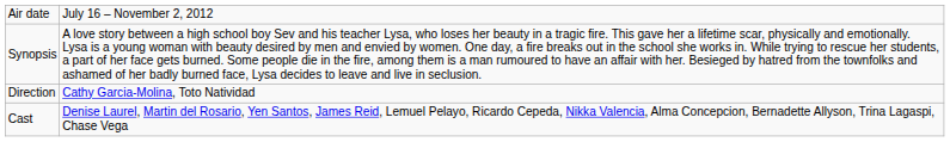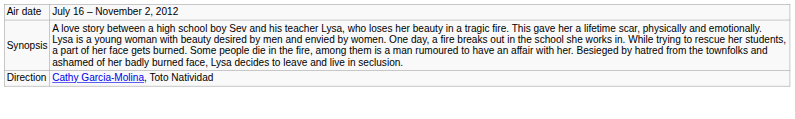- row: Cast | Denise Laurel, Martin del Rosario, Yen Santos, James Reid, Lemuel Pelayo, Ricardo Cepeda, Nikka Valencia, Alma Concepcion, Bernadette Allyson, Trina Lagaspi, Chase Vega
